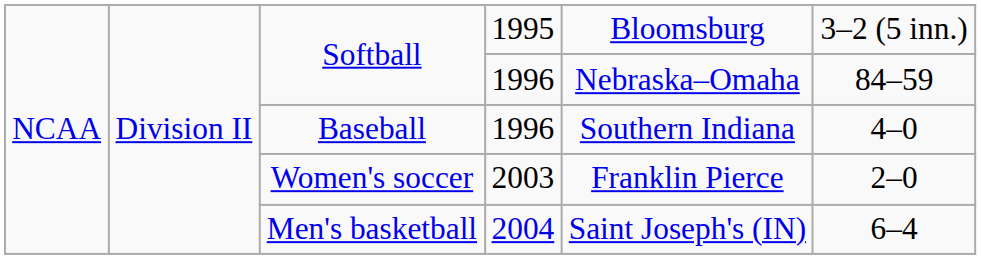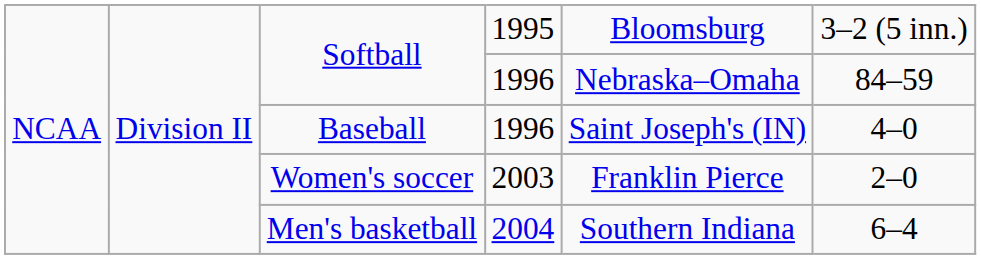Baseball | column 5: Southern Indiana -> Saint Joseph's (IN)
Men's basketball | column 5: Saint Joseph's (IN) -> Southern Indiana
